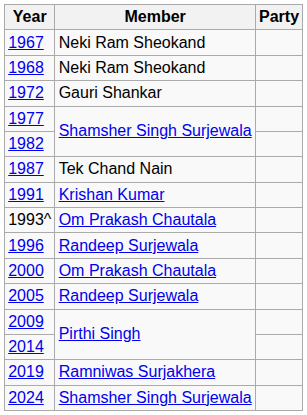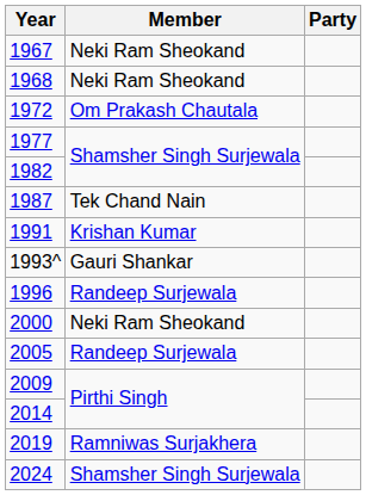1972 | Member: Gauri Shankar -> Om Prakash Chautala
1993^ | Member: Om Prakash Chautala -> Gauri Shankar
2000 | Member: Om Prakash Chautala -> Neki Ram Sheokand
